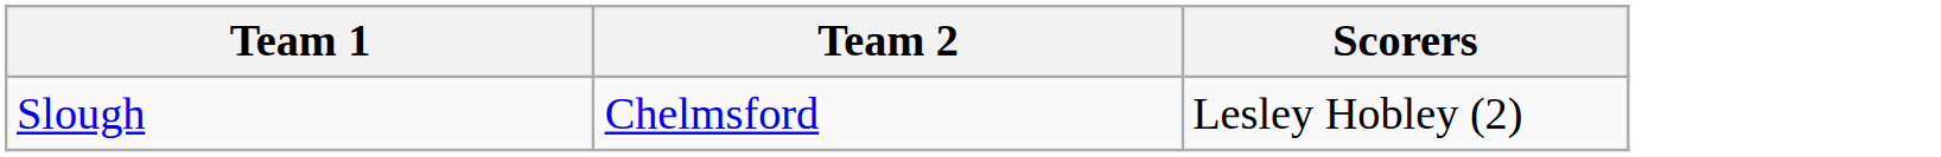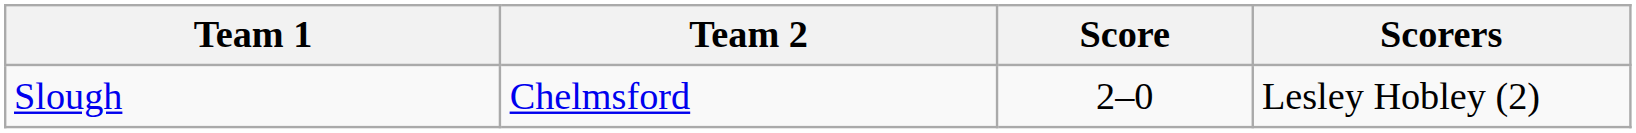+ column: Score | 2–0
